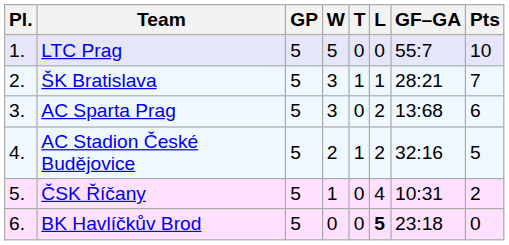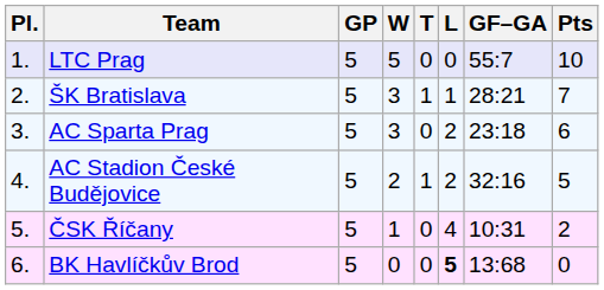AC Sparta Prag | GF–GA: 13:68 -> 23:18
BK Havlíčkův Brod | GF–GA: 23:18 -> 13:68
